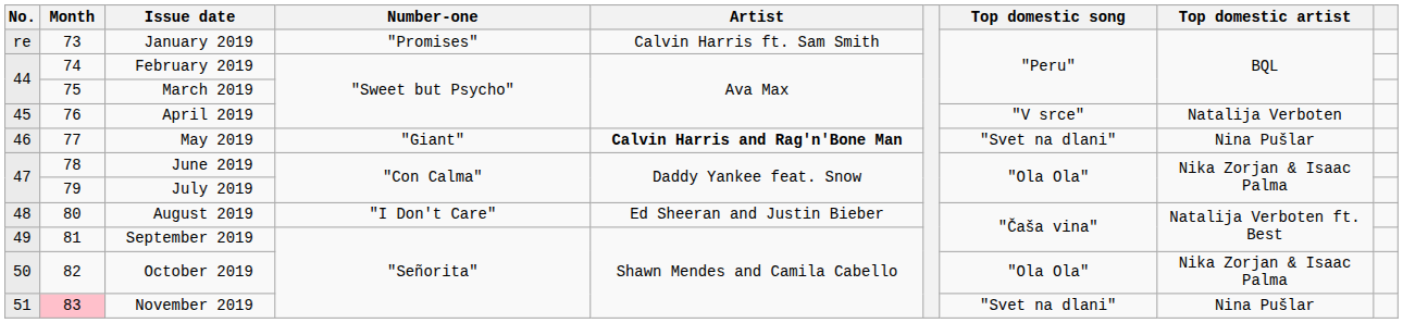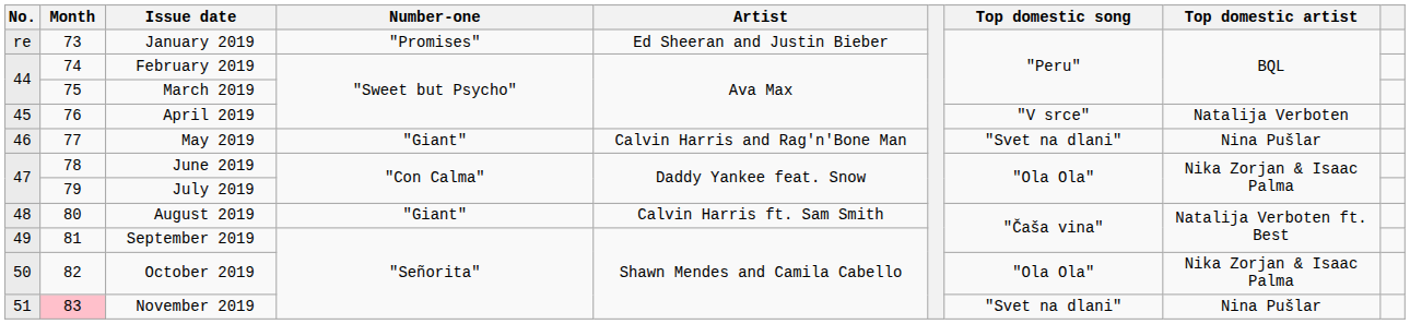January 2019 | Artist: Calvin Harris ft. Sam Smith -> Ed Sheeran and Justin Bieber
May 2019 | Artist: bold -> normal
August 2019 | Number-one: "I Don't Care" -> "Giant"
August 2019 | Artist: Ed Sheeran and Justin Bieber -> Calvin Harris ft. Sam Smith
